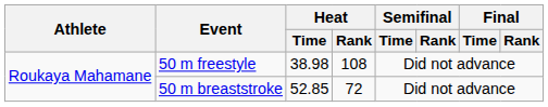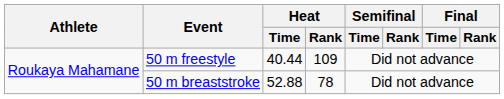50 m freestyle | Heat / Time: 38.98 -> 40.44
50 m freestyle | Heat / Rank: 108 -> 109
50 m breaststroke | Heat / Time: 52.85 -> 52.88
50 m breaststroke | Heat / Rank: 72 -> 78
